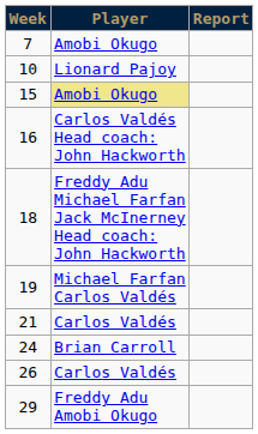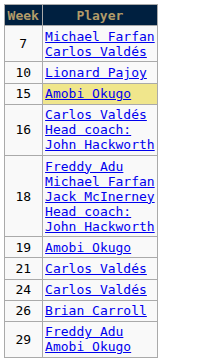- column: Report
7 | Player: Amobi Okugo -> Michael Farfan Carlos Valdés
19 | Player: Michael Farfan Carlos Valdés -> Amobi Okugo
24 | Player: Brian Carroll -> Carlos Valdés
26 | Player: Carlos Valdés -> Brian Carroll
